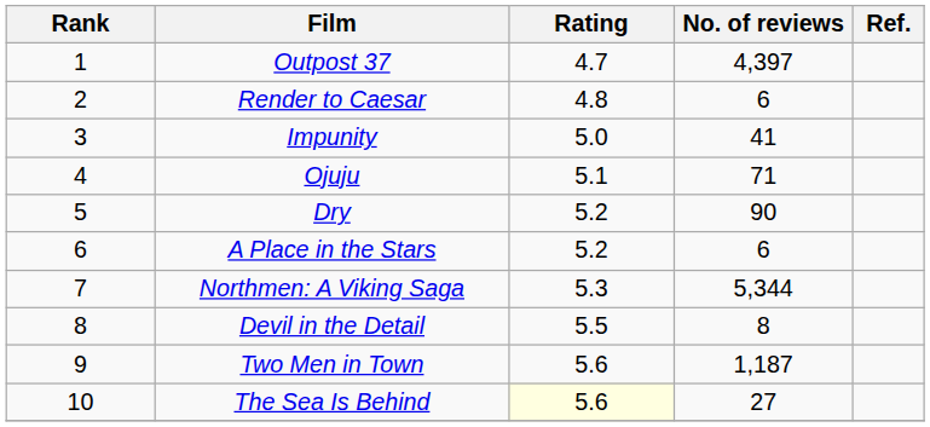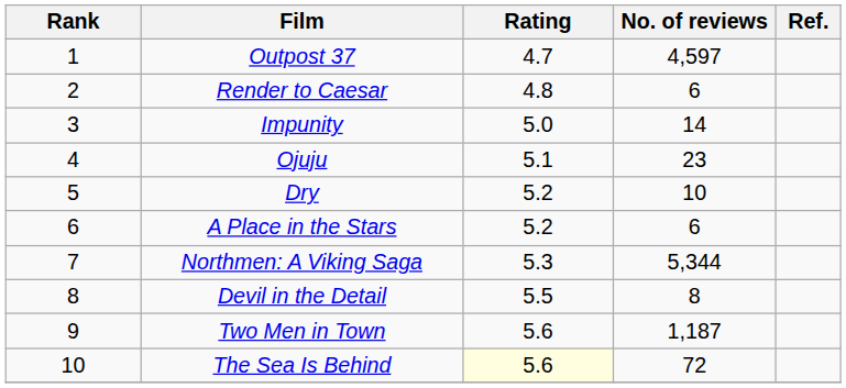Outpost 37 | No. of reviews: 4,397 -> 4,597
Impunity | No. of reviews: 41 -> 14
Ojuju | No. of reviews: 71 -> 23
Dry | No. of reviews: 90 -> 10
The Sea Is Behind | No. of reviews: 27 -> 72
